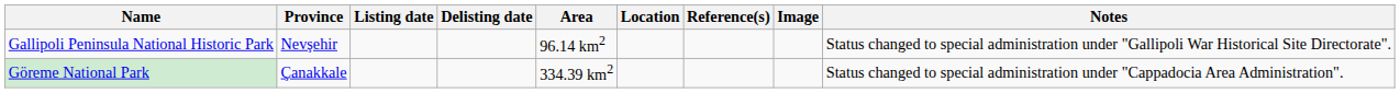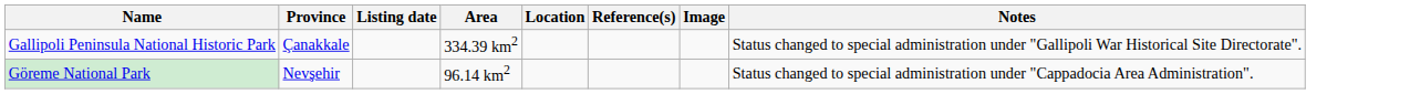- column: Delisting date
Gallipoli Peninsula National Historic Park | Province: Nevşehir -> Çanakkale
Gallipoli Peninsula National Historic Park | Area: 96.14 km2 -> 334.39 km2
Göreme National Park | Province: Çanakkale -> Nevşehir
Göreme National Park | Area: 334.39 km2 -> 96.14 km2
